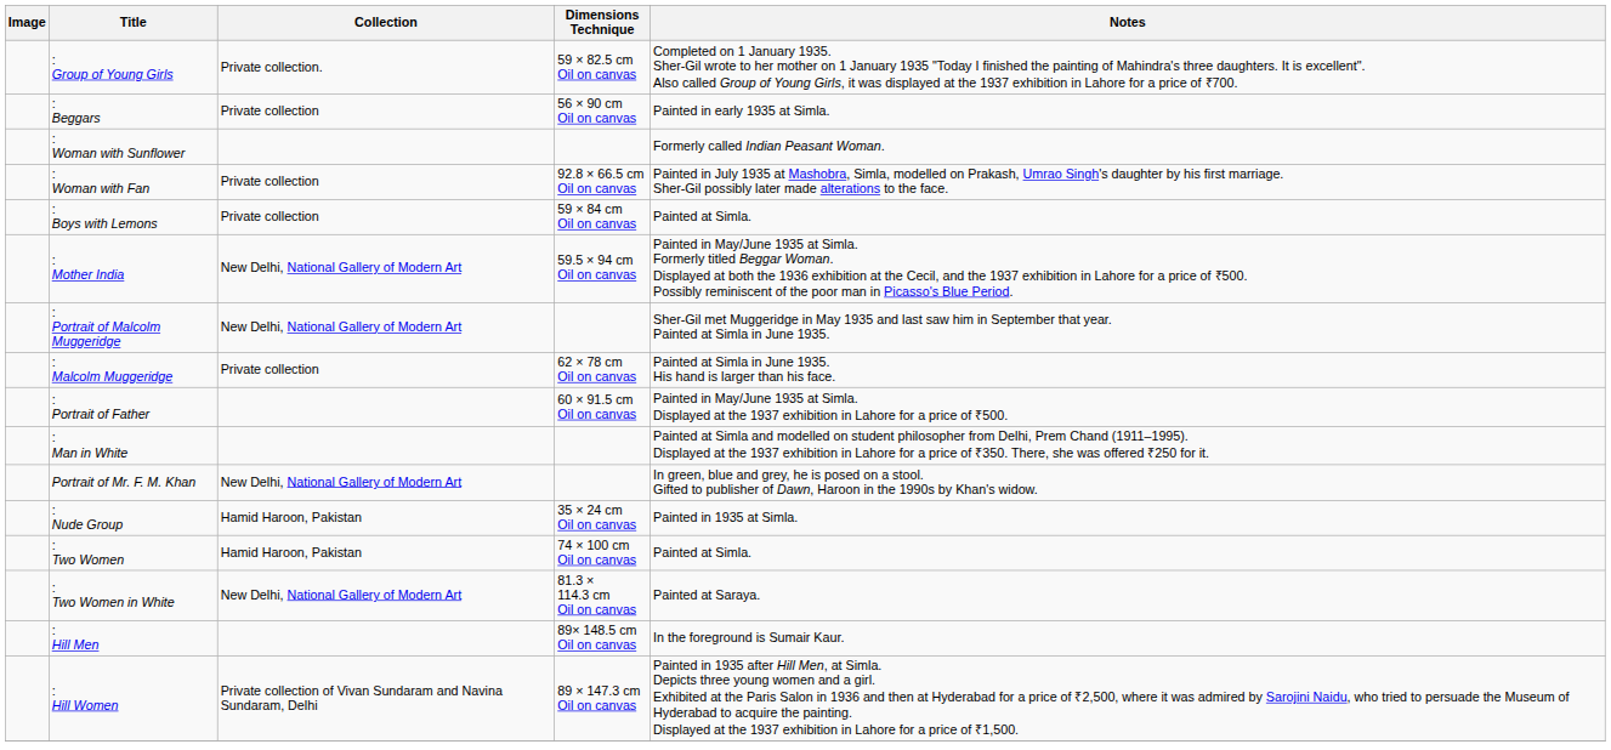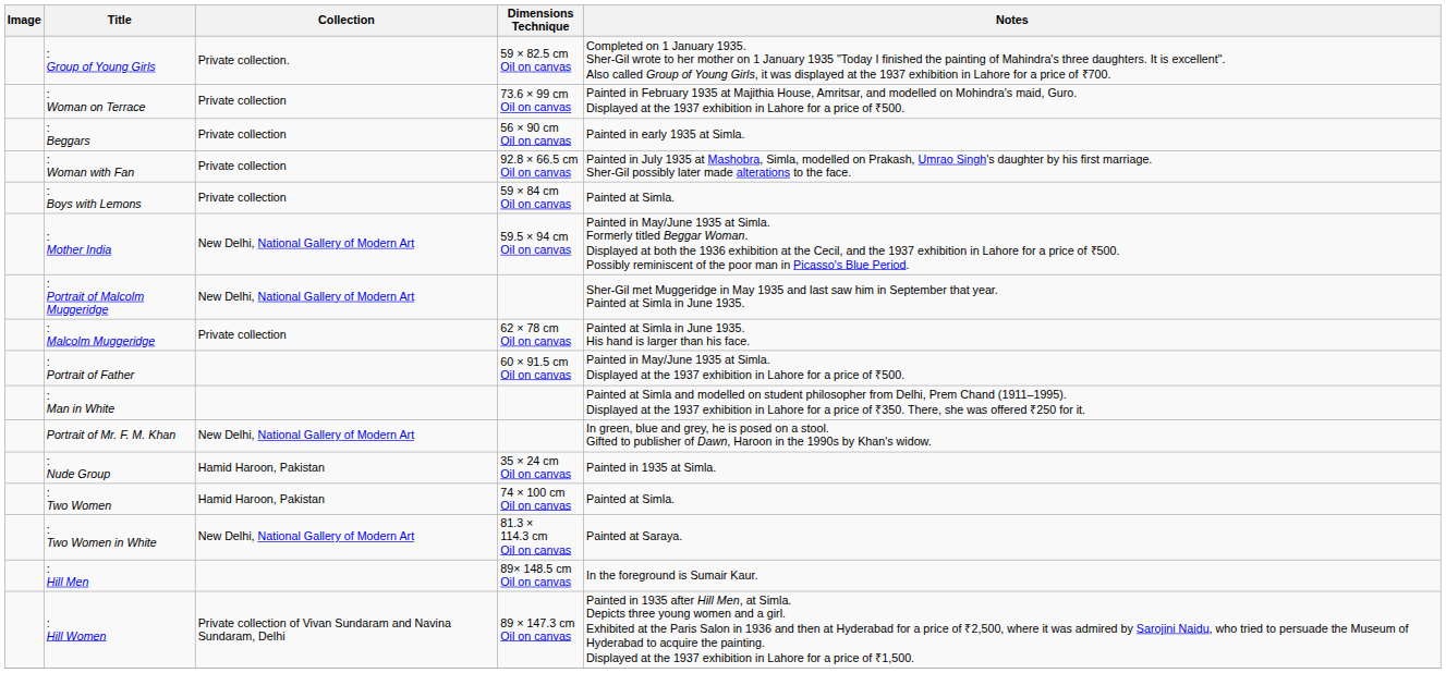+ row: : Woman on Terrace | Private collection | 73.6 × 99 cm Oil on canvas | Painted in February 1935 at Majithia House, Amritsar, and modelled on Mohindra's maid, Guro. Displayed at the 1937 exhibition in Lahore for a price of ₹500.
- row: : Woman with Sunflower | Formerly called Indian Peasant Woman.
